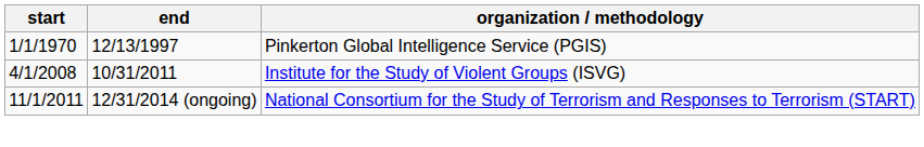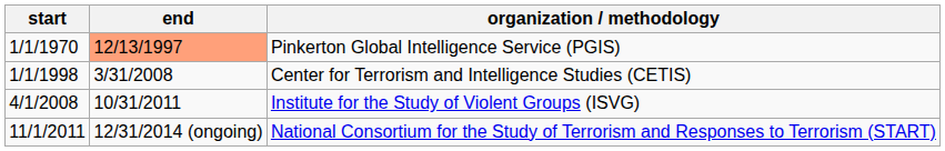Pinkerton Global Intelligence Service (PGIS) | end: no background -> lightsalmon background
+ row: 1/1/1998 | 3/31/2008 | Center for Terrorism and Intelligence Studies (CETIS)
